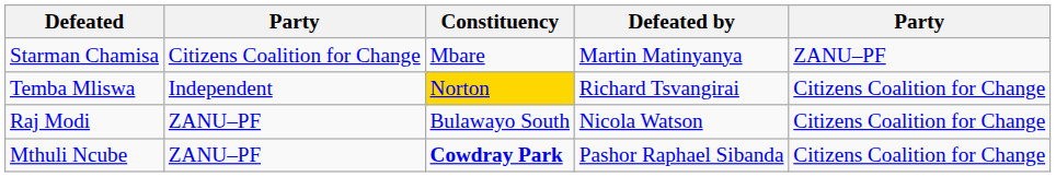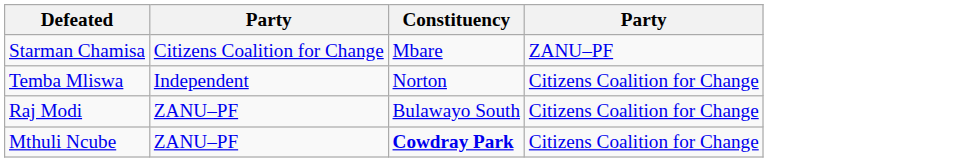- column: Defeated by | Martin Matinyanya | Richard Tsvangirai | Nicola Watson | Pashor Raphael Sibanda
Temba Mliswa | Constituency: gold background -> no background
